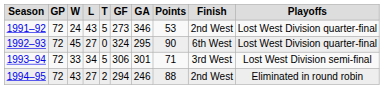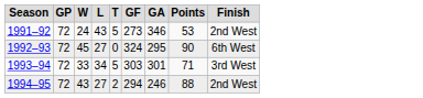- column: Playoffs | Lost West Division quarter-final | Lost West Division quarter-final | Lost West Division semi-final | Eliminated in round robin
1993–94 | GF: 306 -> 303
